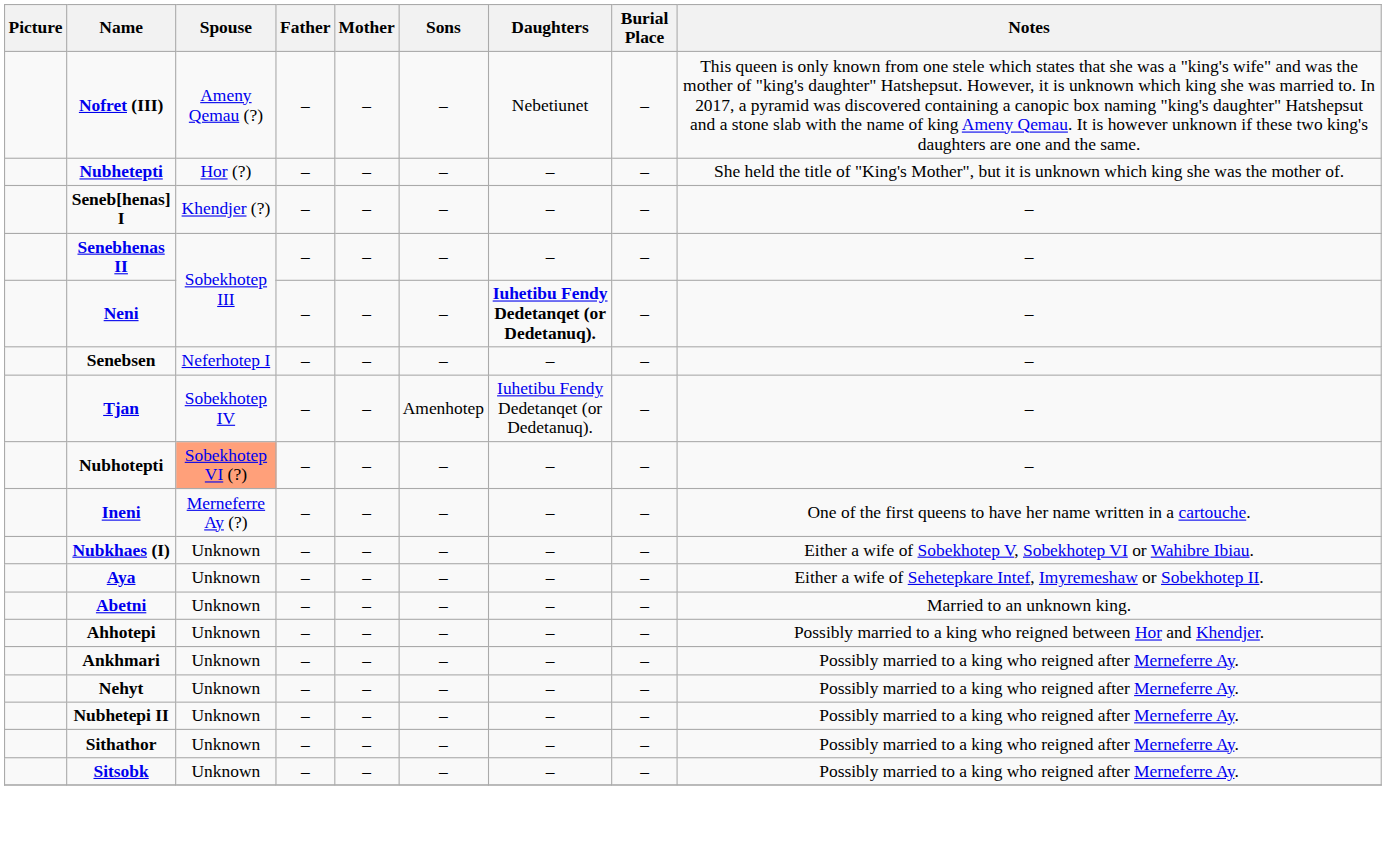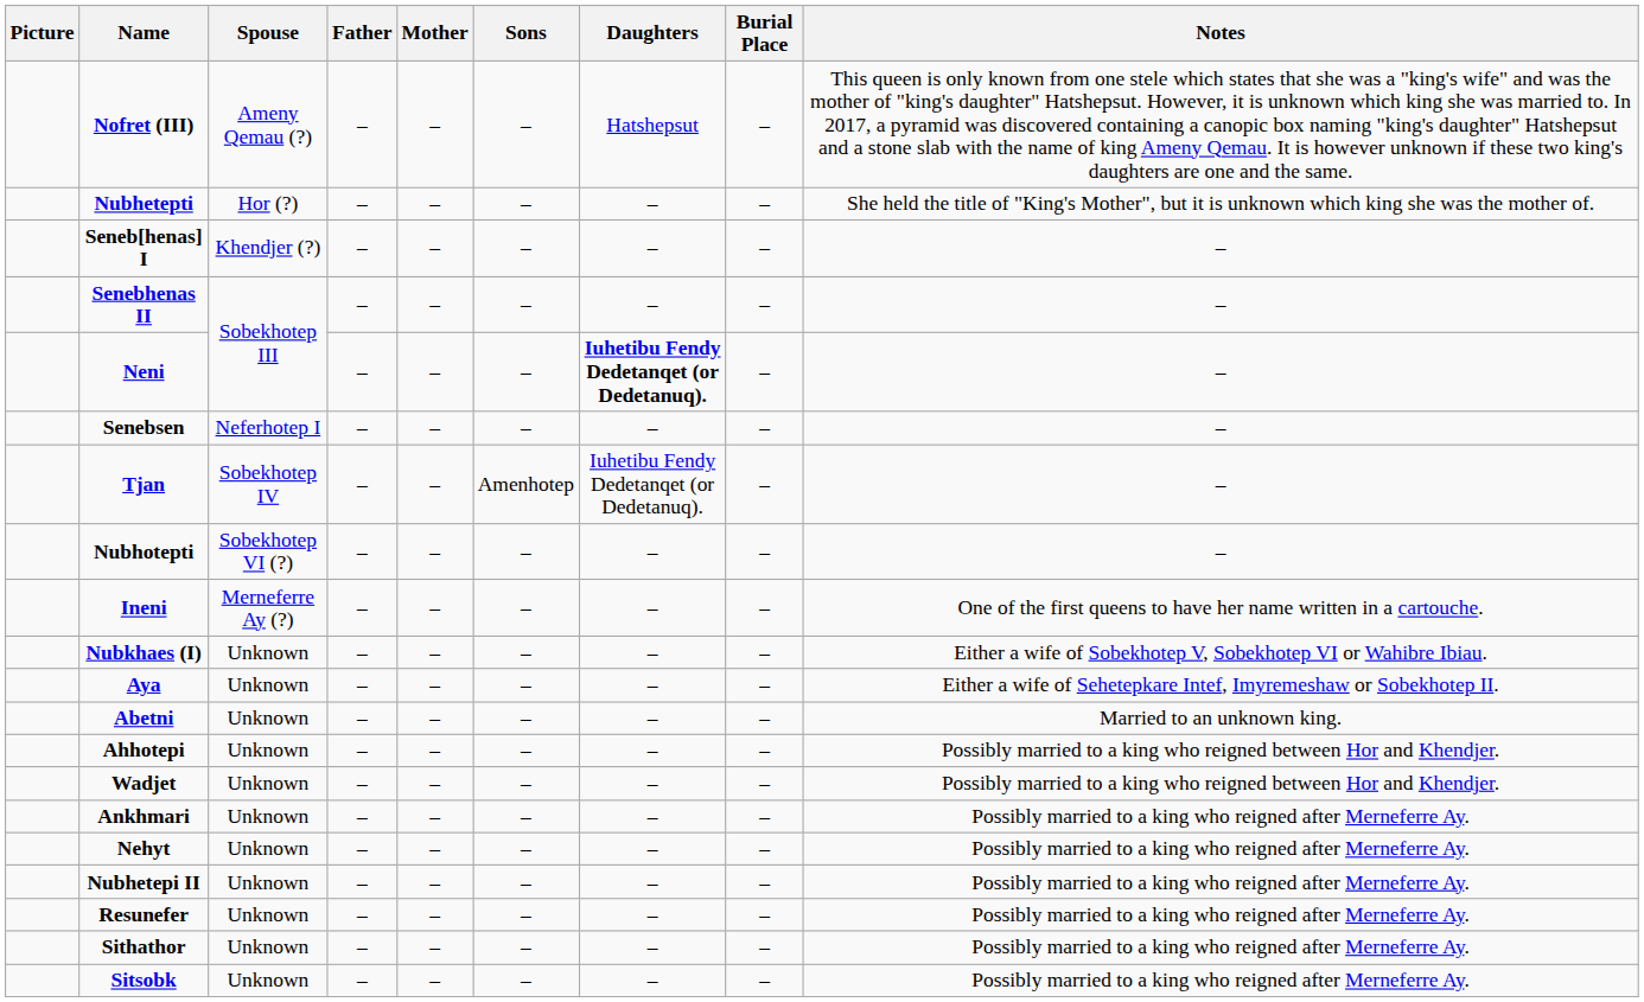Nofret (III) | Daughters: Nebetiunet -> Hatshepsut
Nubhotepti | Spouse: lightsalmon background -> no background
+ row: Wadjet | Unknown | – | – | – | – | – | Possibly married to a king who reigned between Hor and Khendjer.
+ row: Resunefer | Unknown | – | – | – | – | – | Possibly married to a king who reigned after Merneferre Ay.
